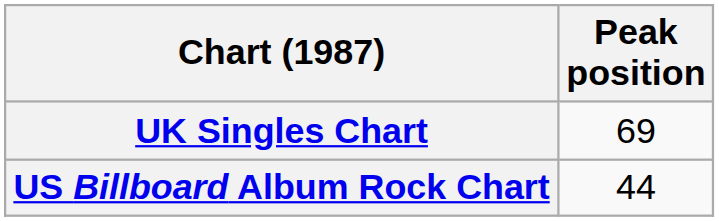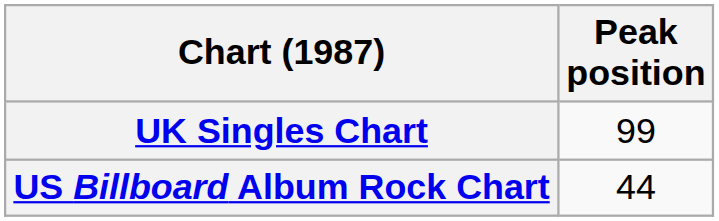UK Singles Chart | Peak position: 69 -> 99
